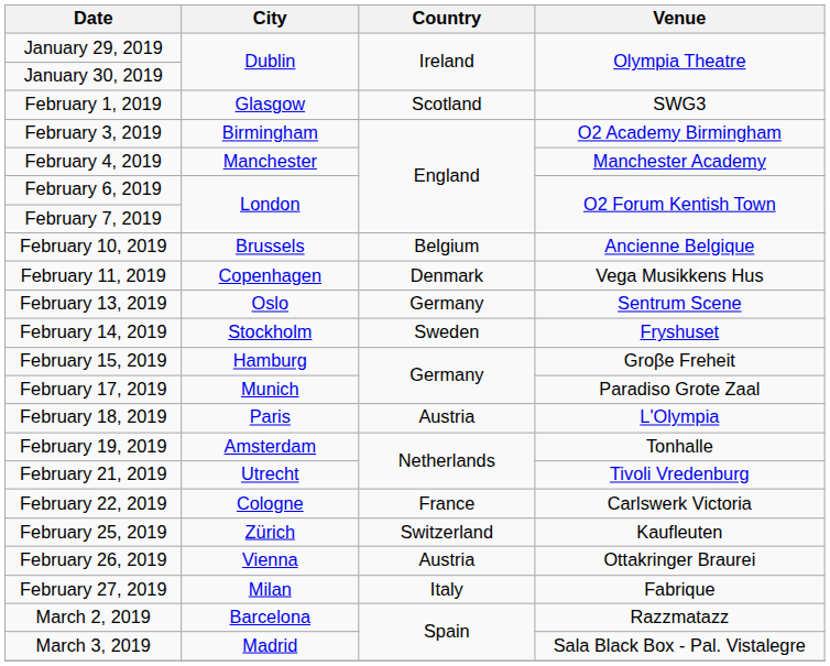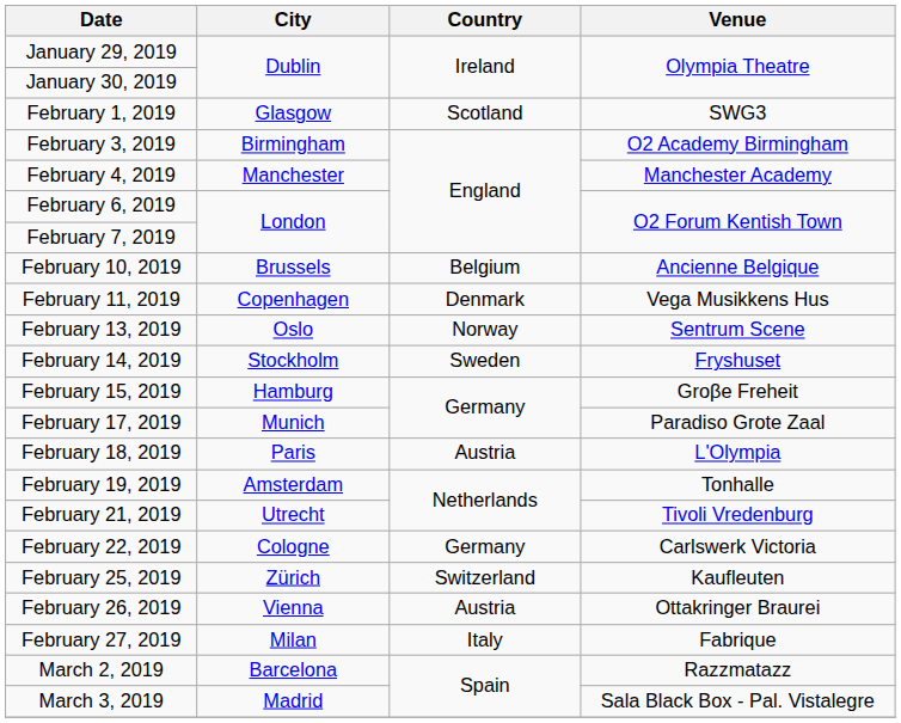February 13, 2019 | Country: Germany -> Norway
February 22, 2019 | Country: France -> Germany
